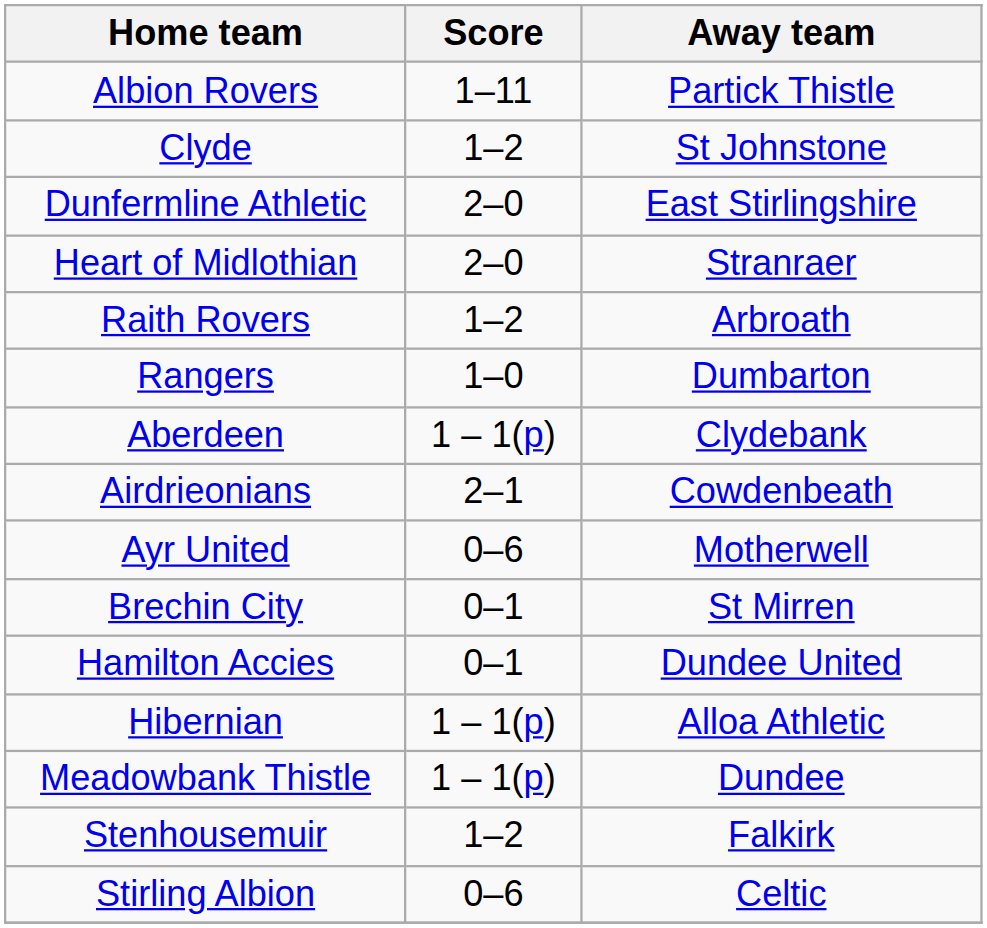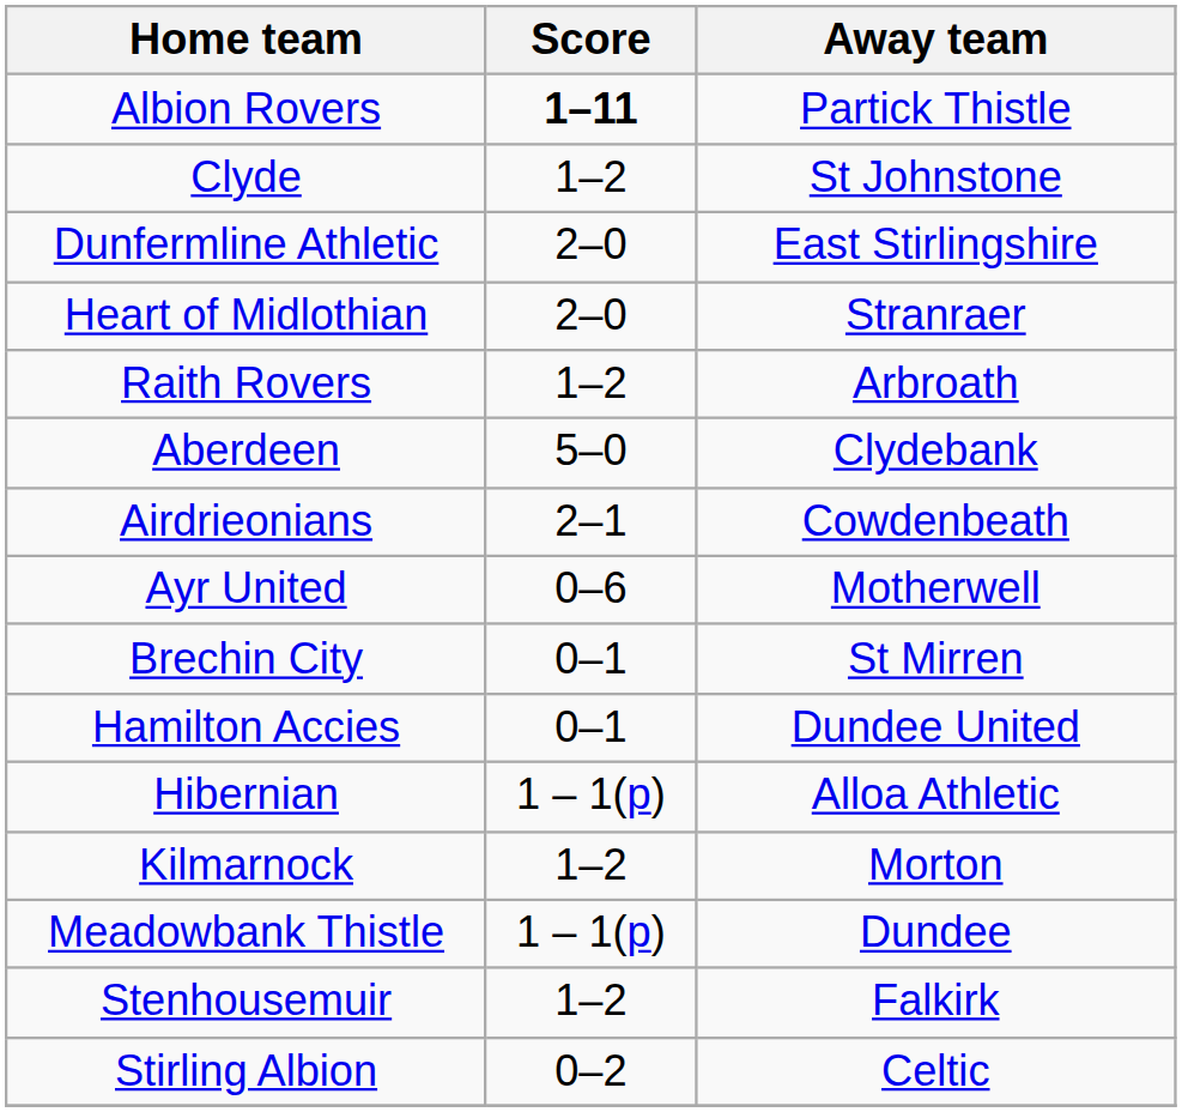Albion Rovers | Score: normal -> bold
- row: Rangers | 1–0 | Dumbarton
Aberdeen | Score: 1 – 1(p) -> 5–0
+ row: Kilmarnock | 1–2 | Morton
Stirling Albion | Score: 0–6 -> 0–2
